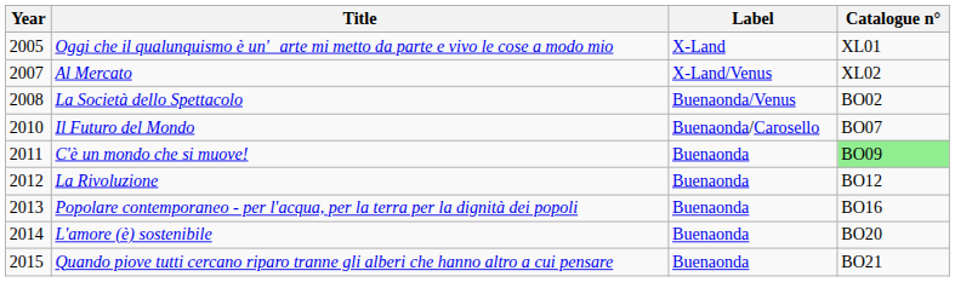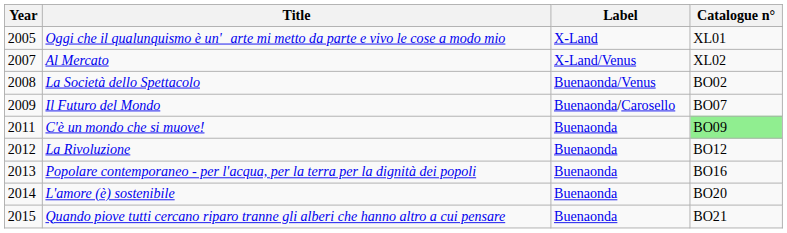Il Futuro del Mondo | Year: 2010 -> 2009
